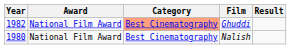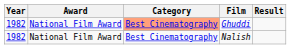Nalish | Year: 1980 -> 1982
